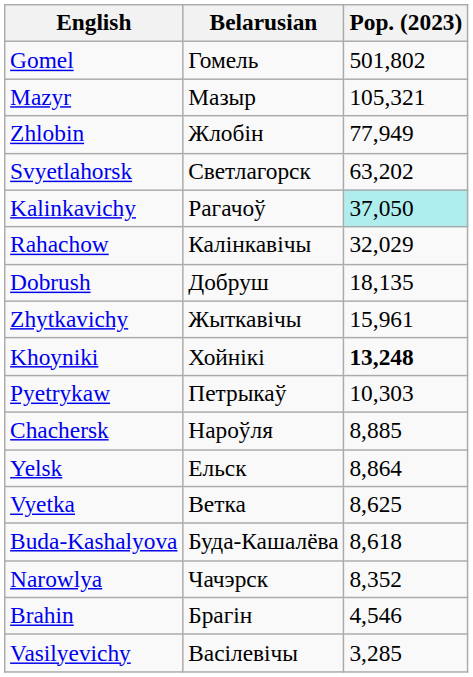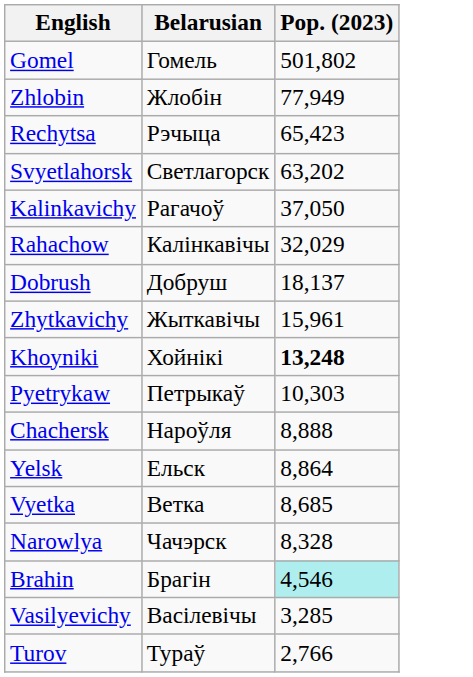- row: Mazyr | Мазыр | 105,321
+ row: Rechytsa | Рэчыца | 65,423
Kalinkavichy | Pop. (2023): paleturquoise background -> no background
Dobrush | Pop. (2023): 18,135 -> 18,137
Chachersk | Pop. (2023): 8,885 -> 8,888
Vyetka | Pop. (2023): 8,625 -> 8,685
- row: Buda-Kashalyova | Буда-Кашалёва | 8,618
Narowlya | Pop. (2023): 8,352 -> 8,328
Brahin | Pop. (2023): no background -> paleturquoise background
+ row: Turov | Тураў | 2,766
